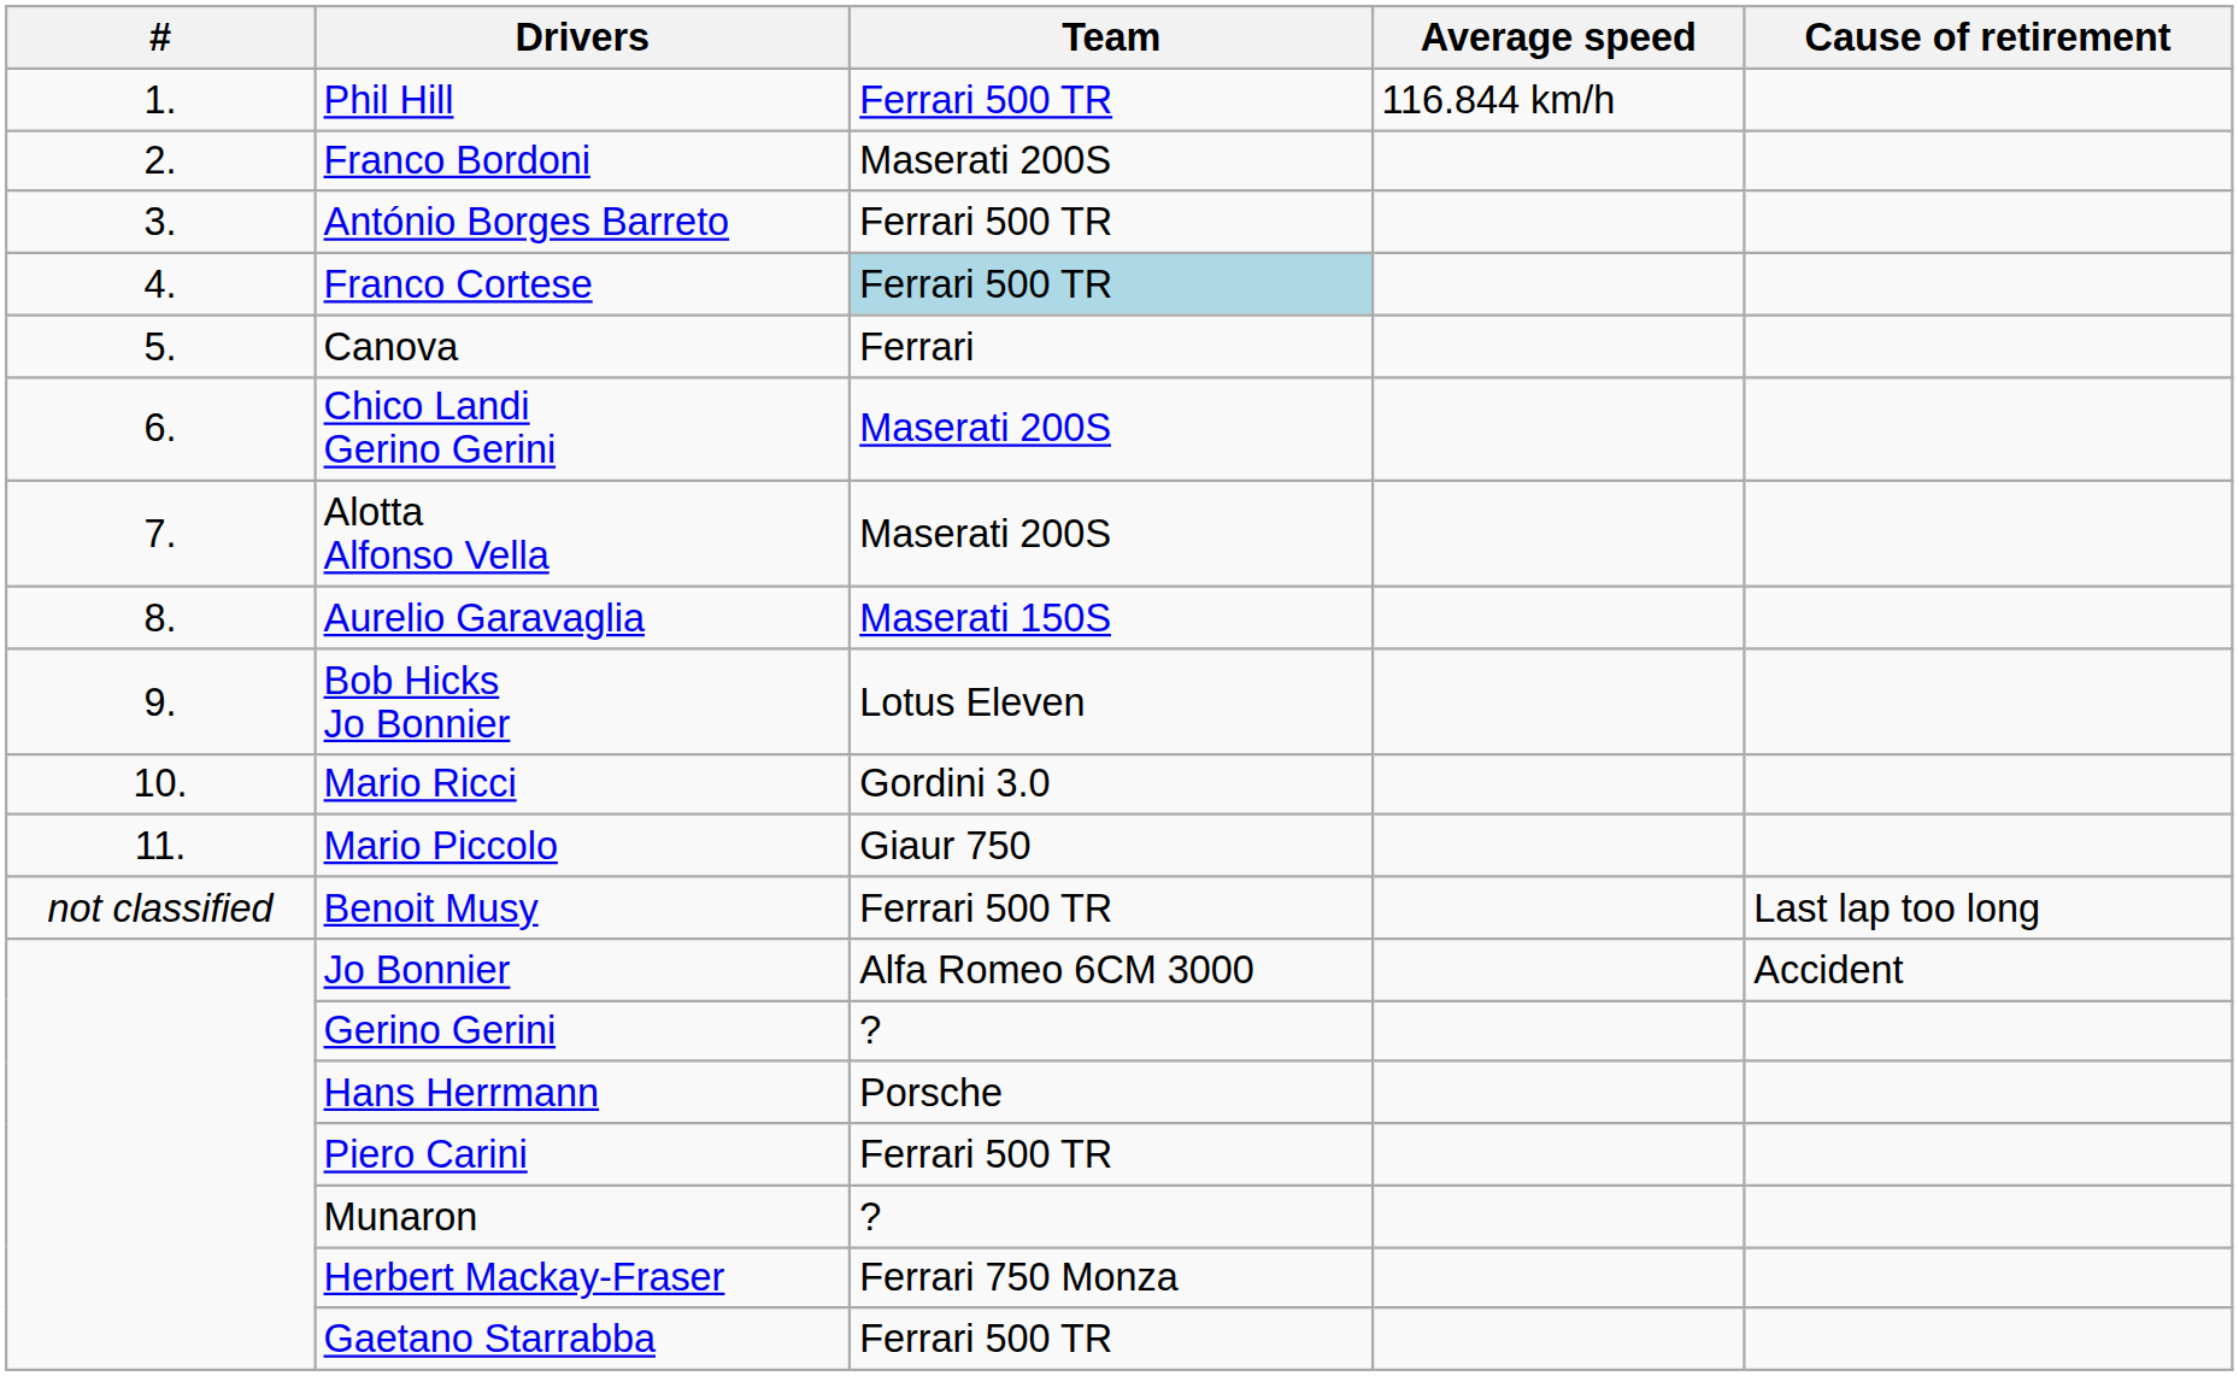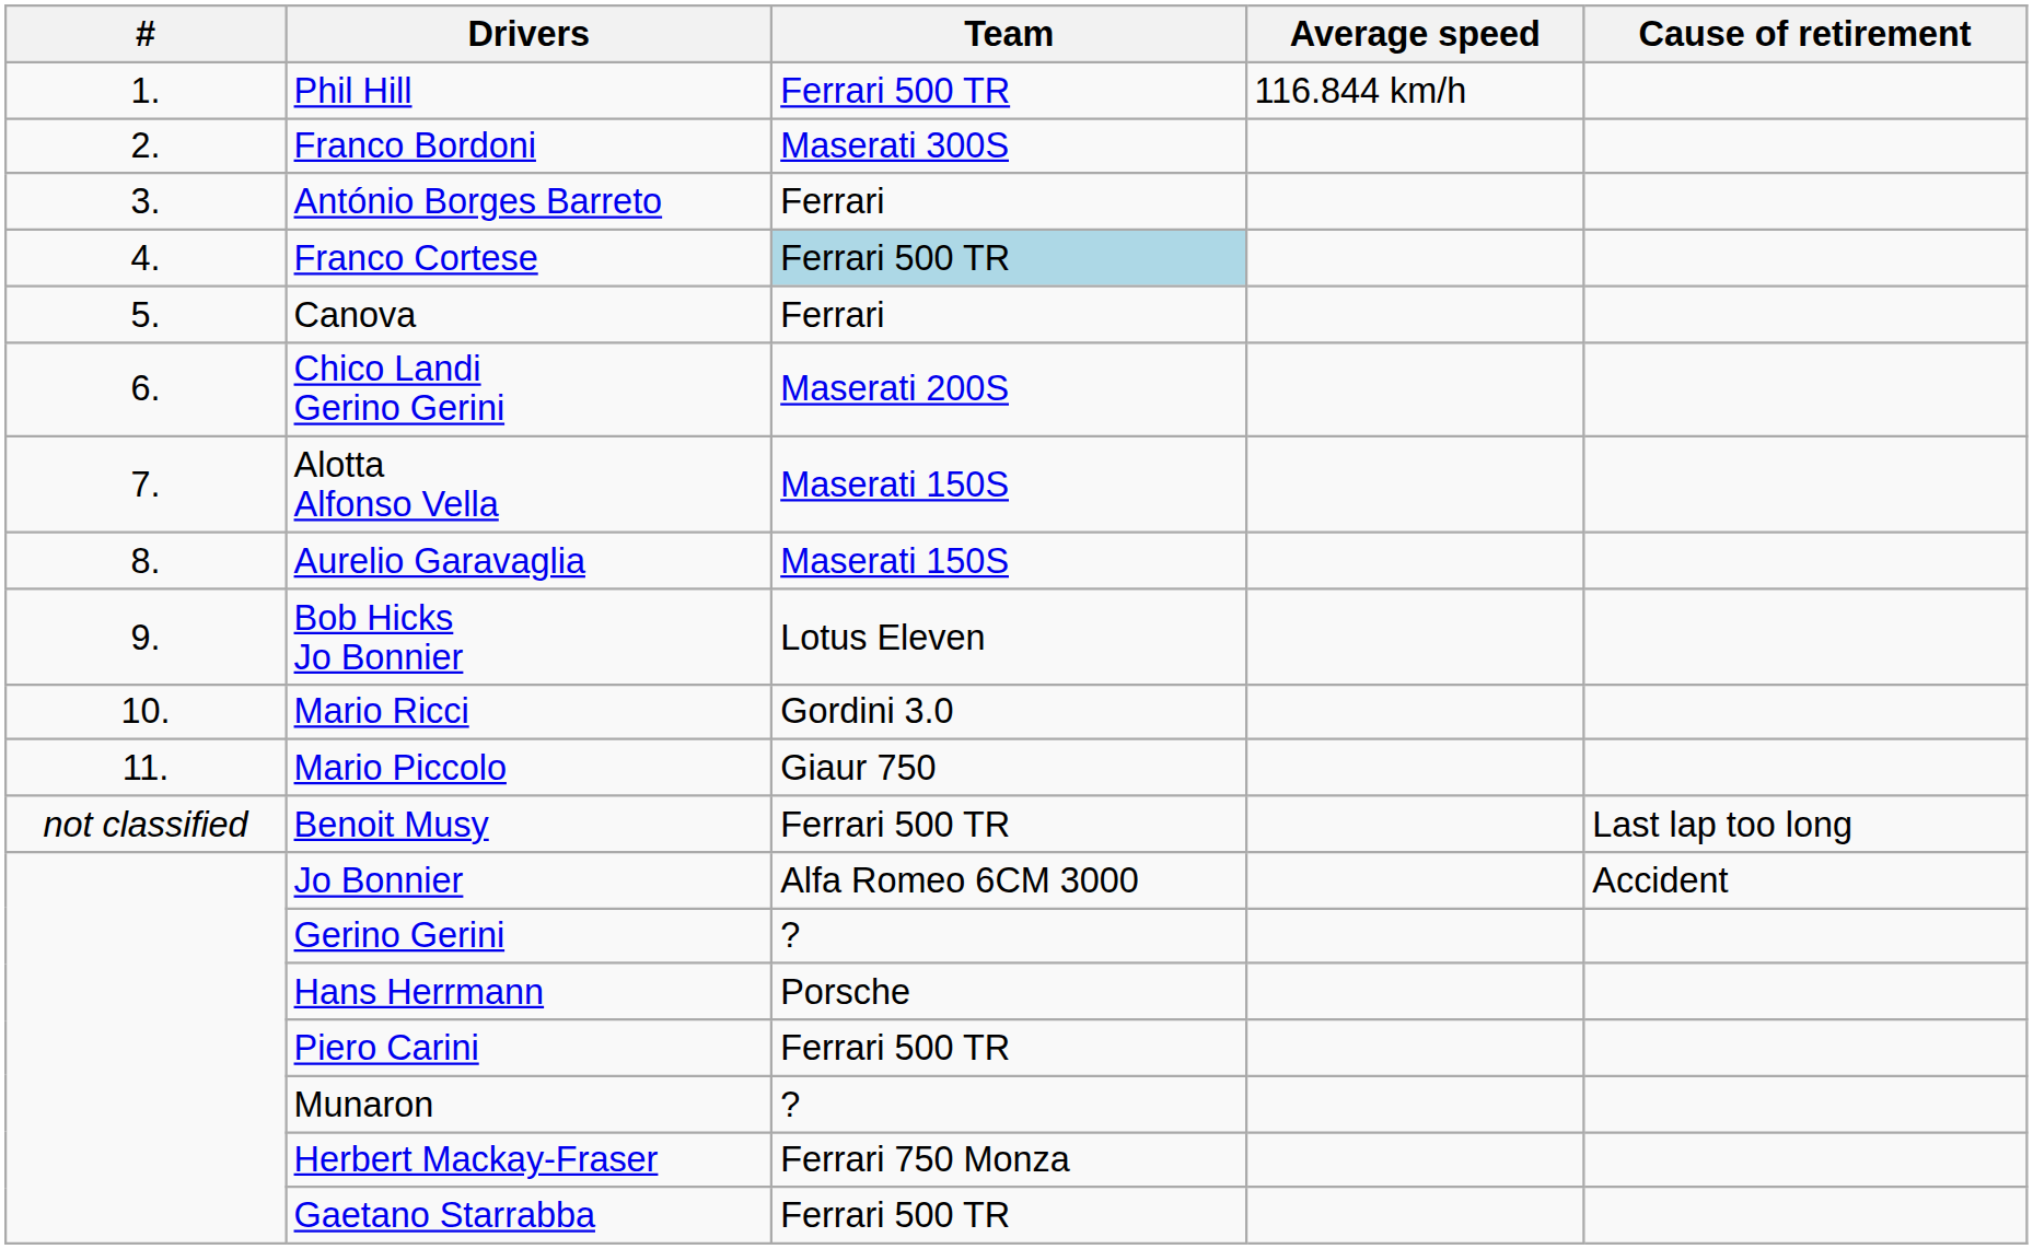Franco Bordoni | Team: Maserati 200S -> Maserati 300S
António Borges Barreto | Team: Ferrari 500 TR -> Ferrari
Alotta Alfonso Vella | Team: Maserati 200S -> Maserati 150S
